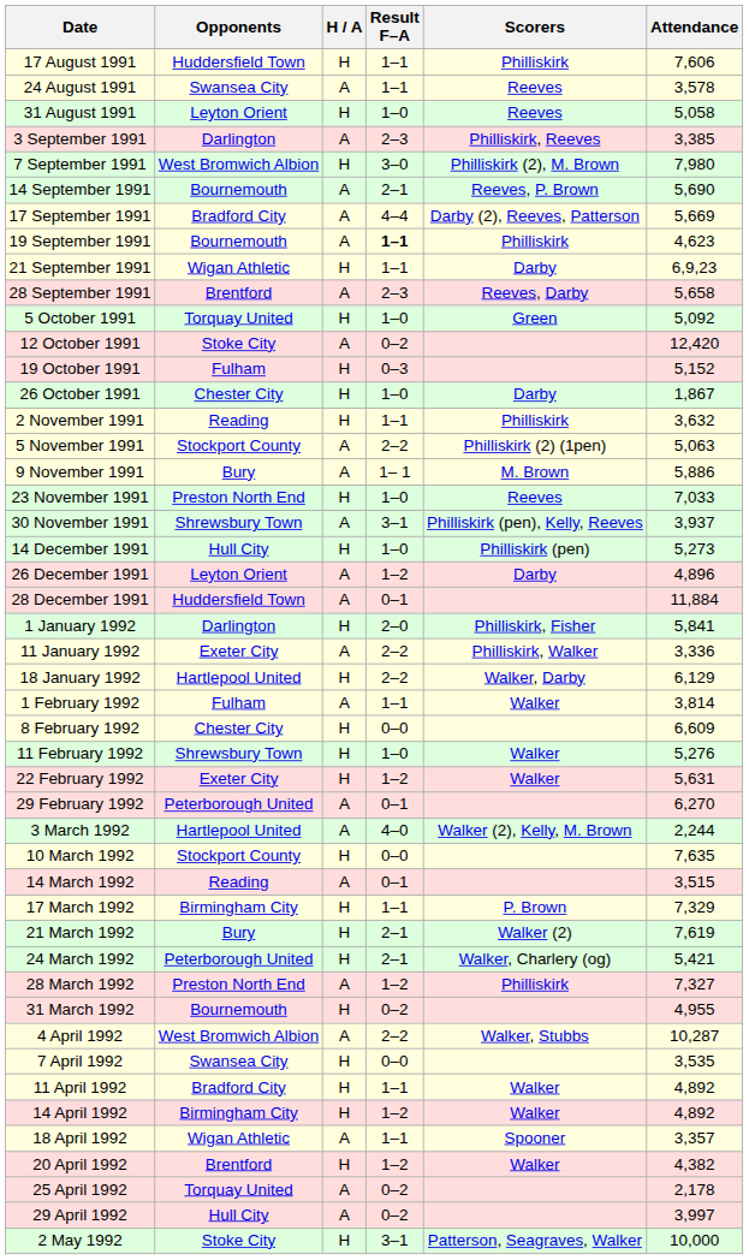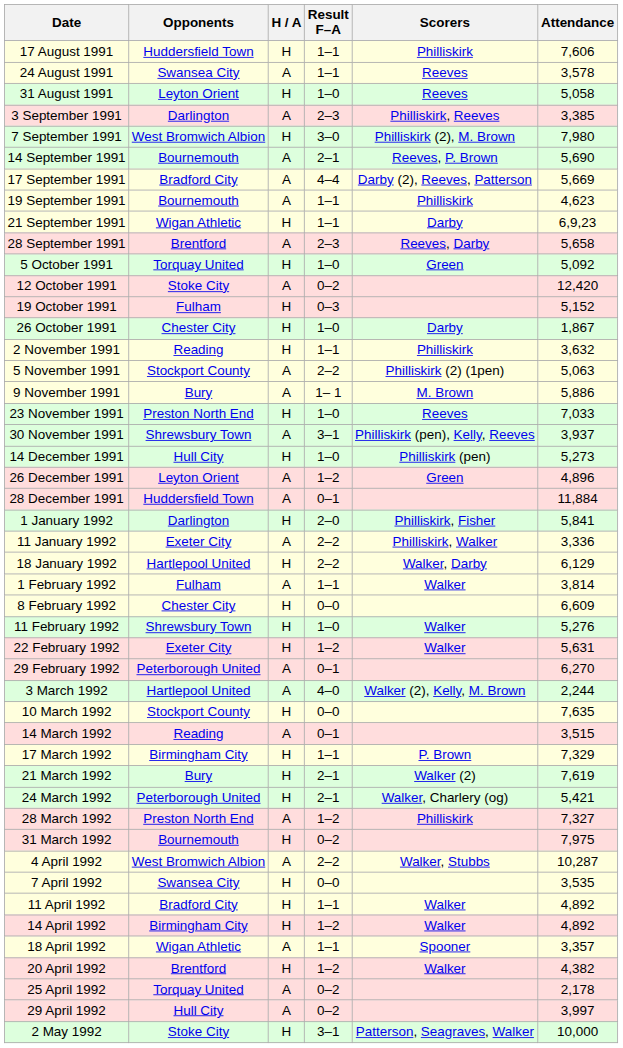19 September 1991 | Result F–A: bold -> normal
26 December 1991 | Scorers: Darby -> Green
31 March 1992 | Attendance: 4,955 -> 7,975
